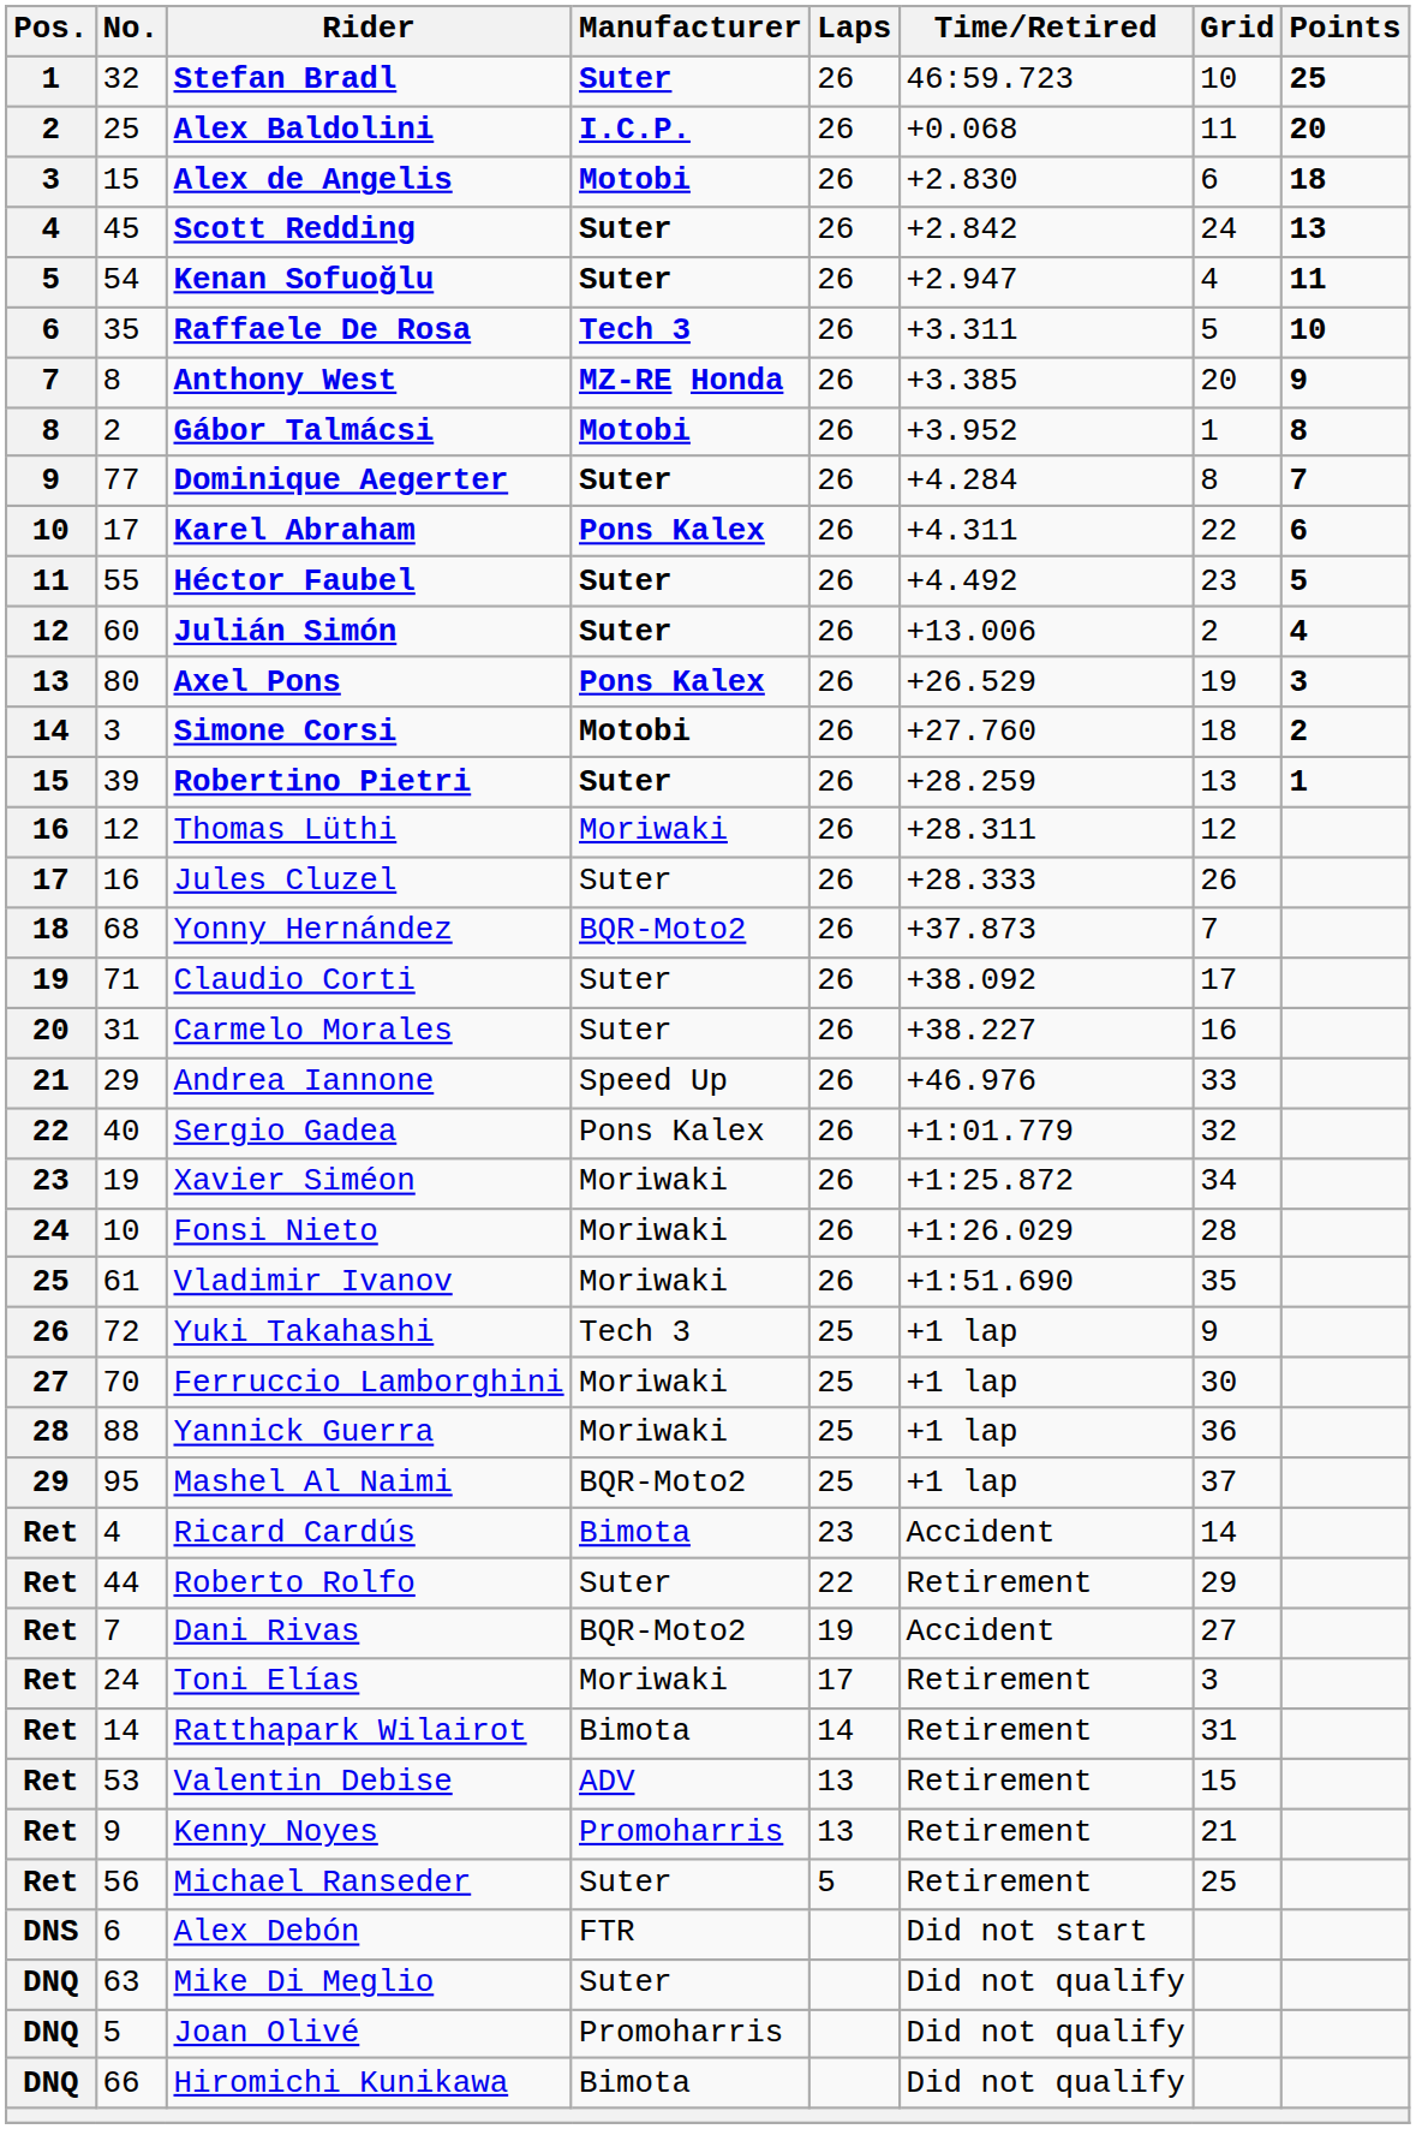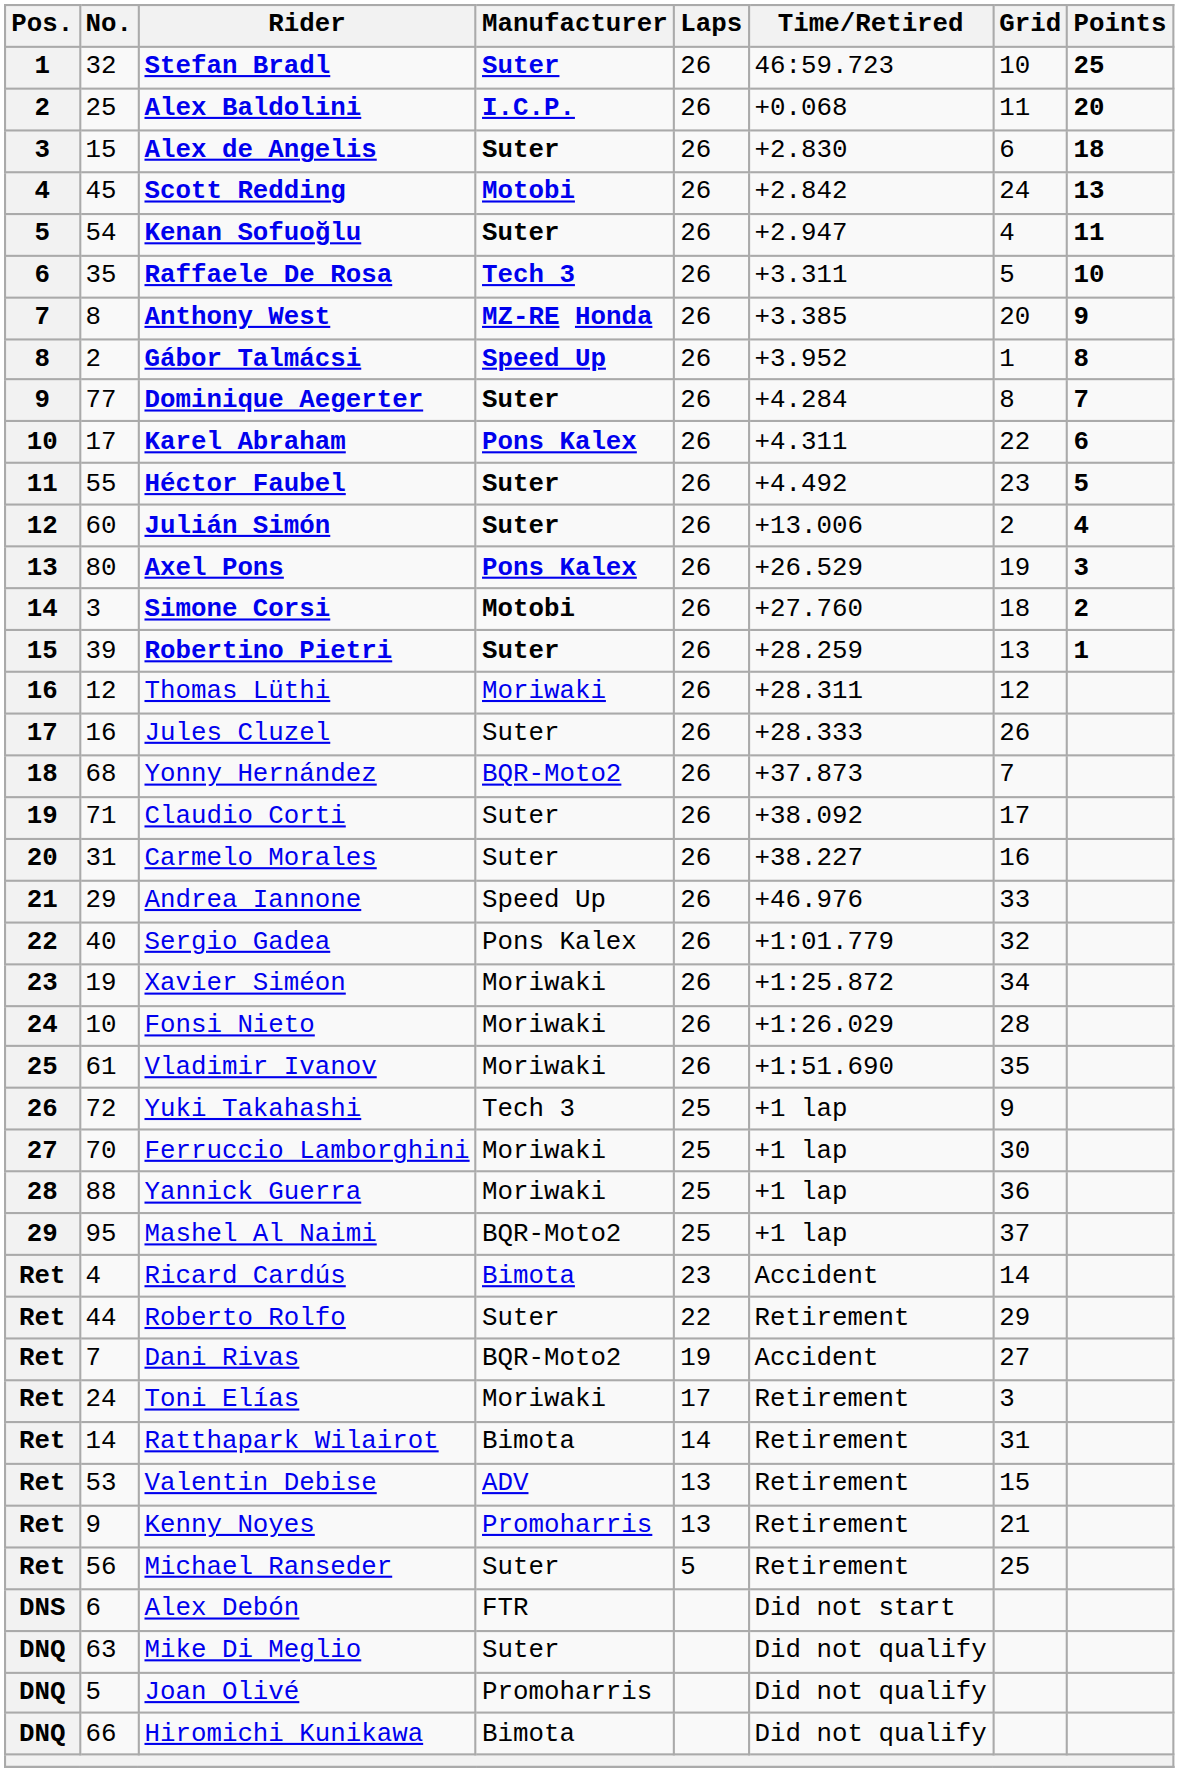Alex de Angelis | Manufacturer: Motobi -> Suter
Scott Redding | Manufacturer: Suter -> Motobi
Gábor Talmácsi | Manufacturer: Motobi -> Speed Up
